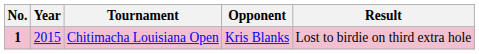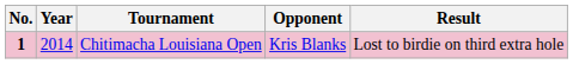Chitimacha Louisiana Open | Year: 2015 -> 2014
